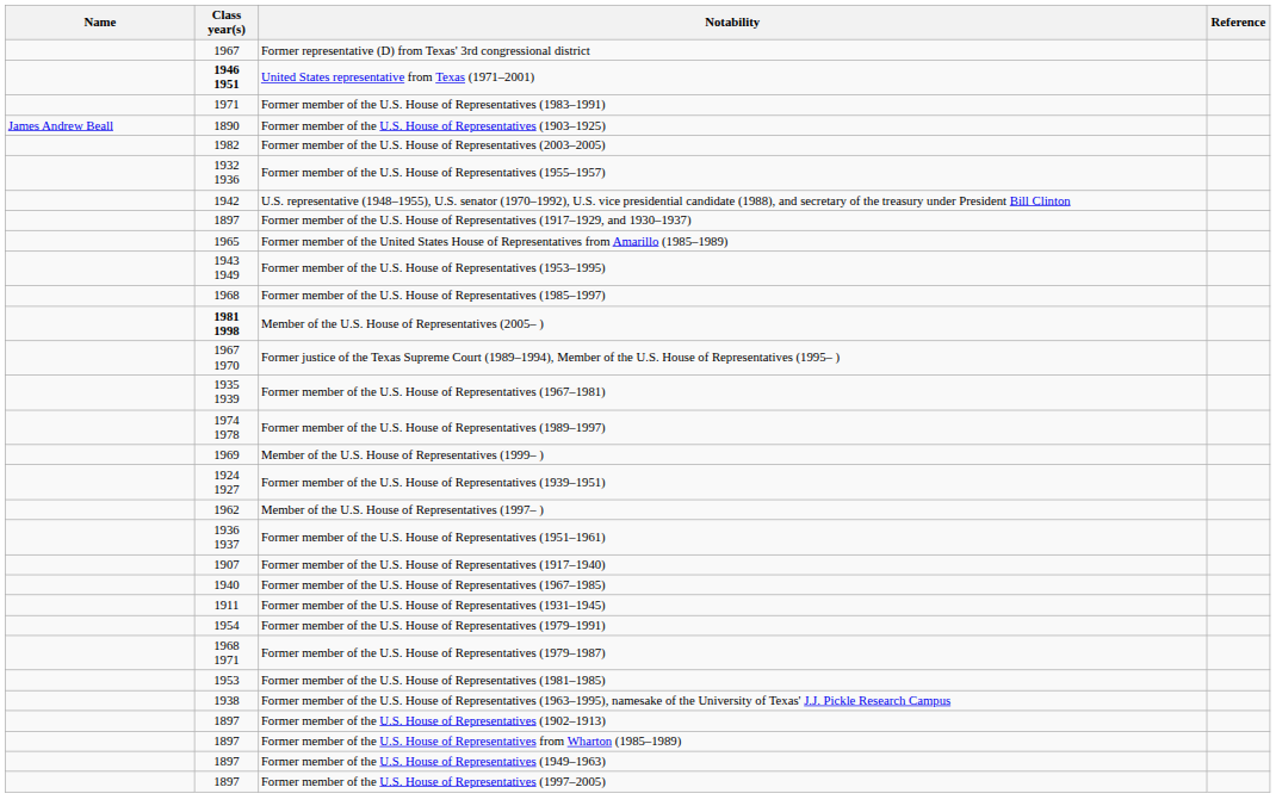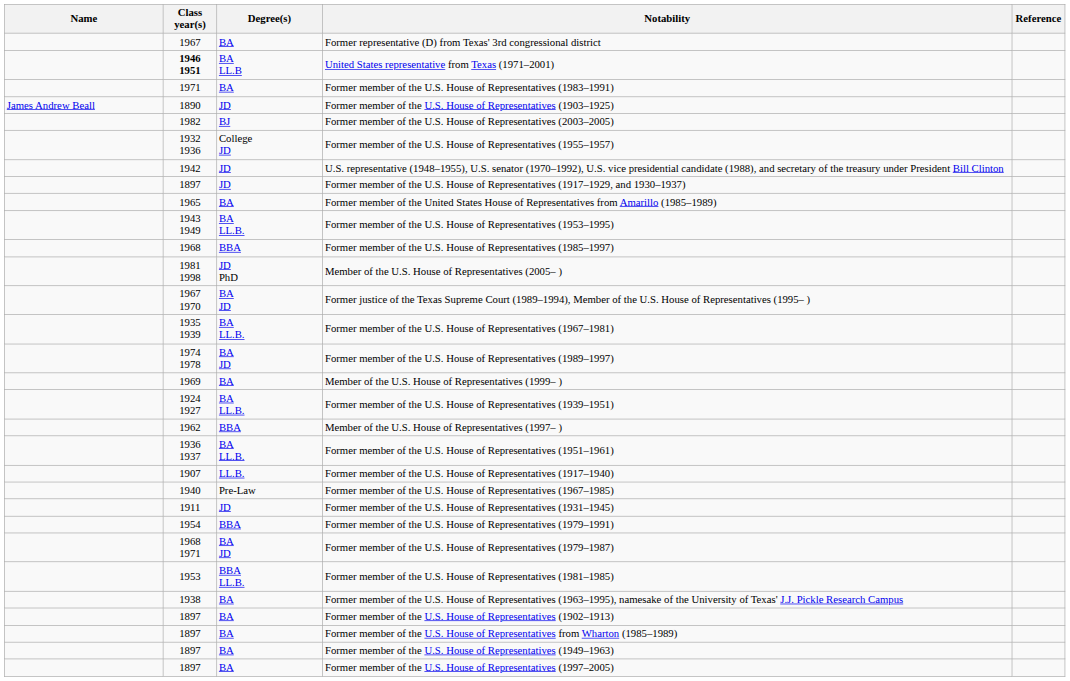+ column: Degree(s) | BA | BA LL.B | BA | JD | BJ | College JD | JD | JD | BA | BA LL.B. | BBA | JD PhD | BA JD | BA LL.B. | BA JD | BA | BA LL.B. | BBA | BA LL.B. | LL.B. | Pre-Law | JD | BBA | BA JD | BBA LL.B. | BA | BA | BA | BA | BA
Member of the U.S. House of Representatives (2005– ) | Class year(s): bold -> normal
